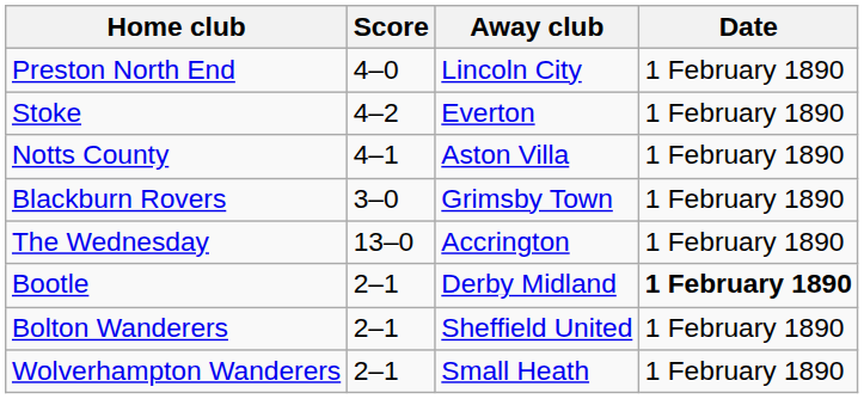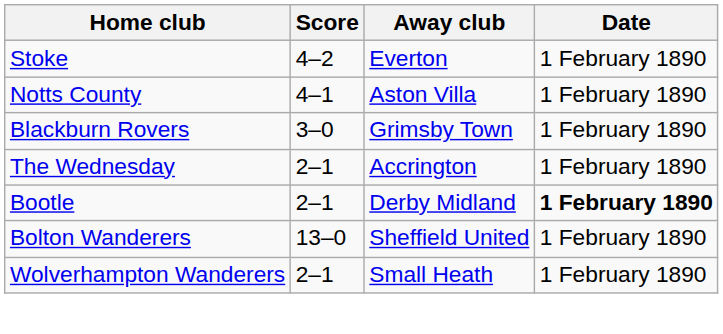- row: Preston North End | 4–0 | Lincoln City | 1 February 1890
The Wednesday | Score: 13–0 -> 2–1
Bolton Wanderers | Score: 2–1 -> 13–0
